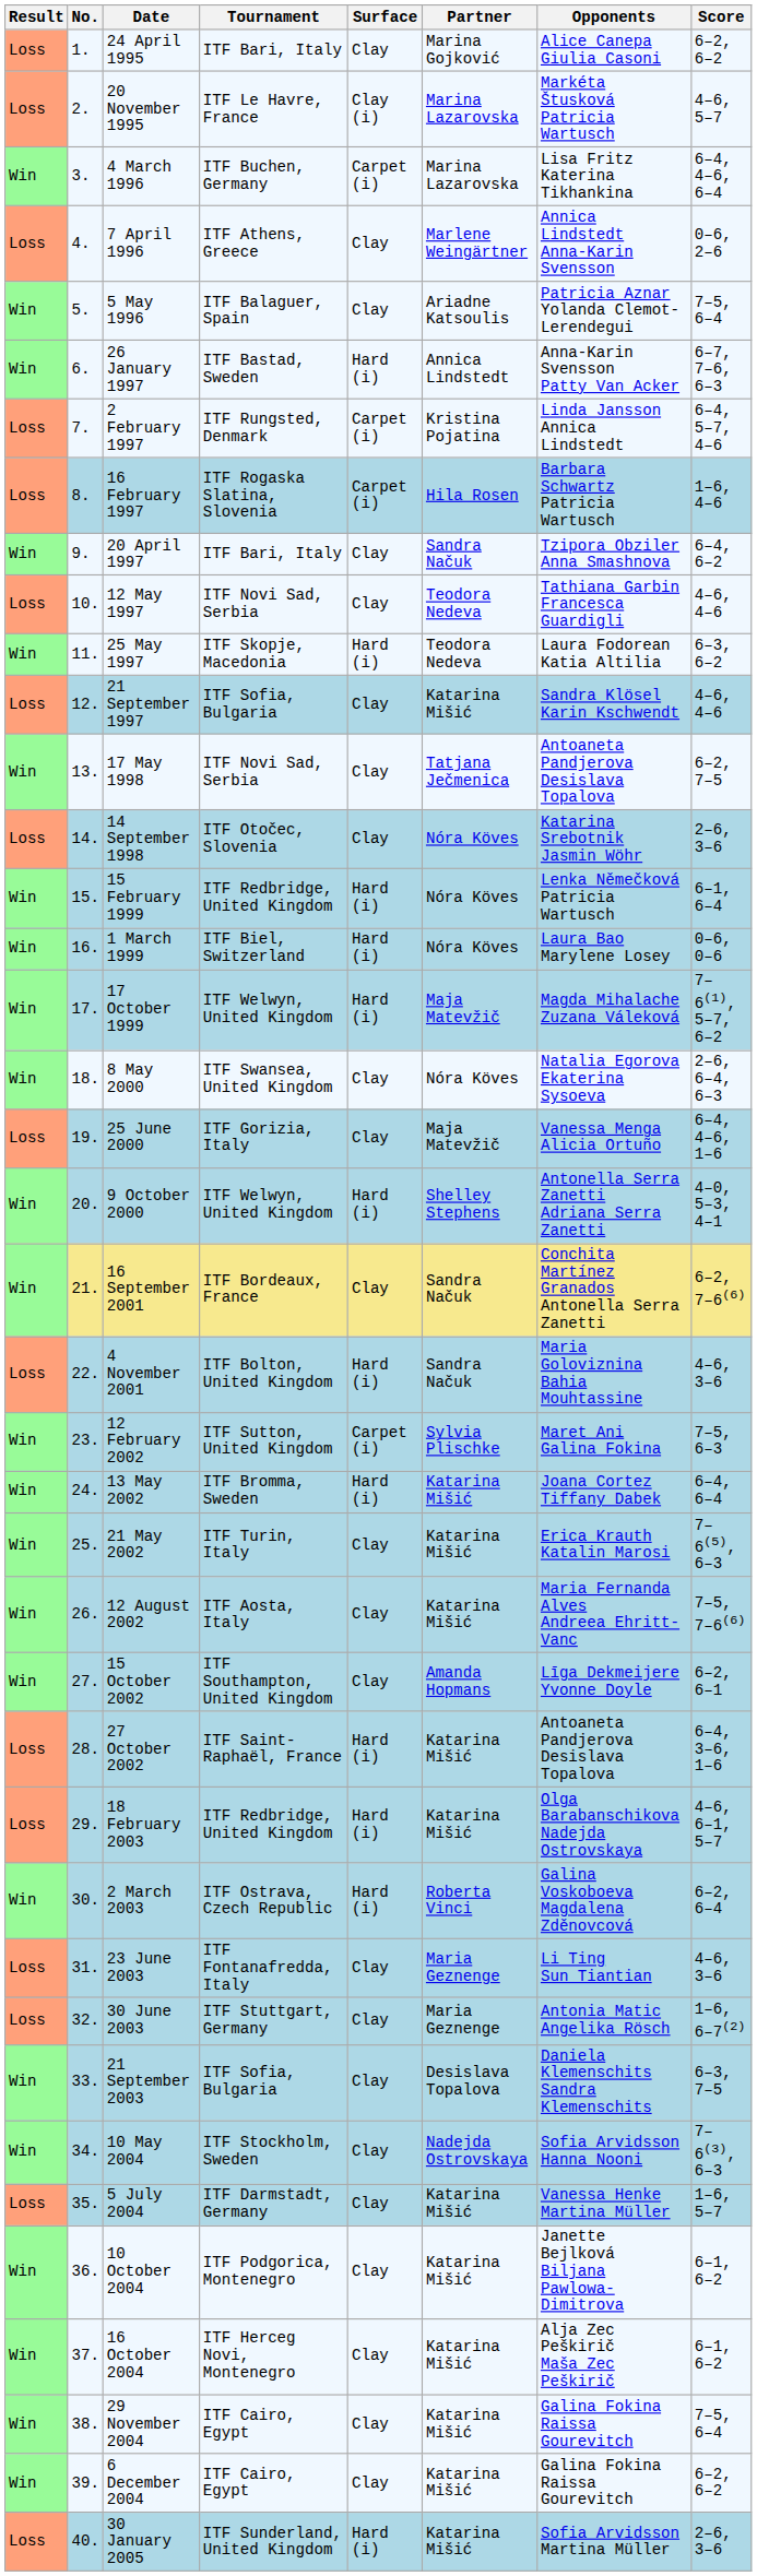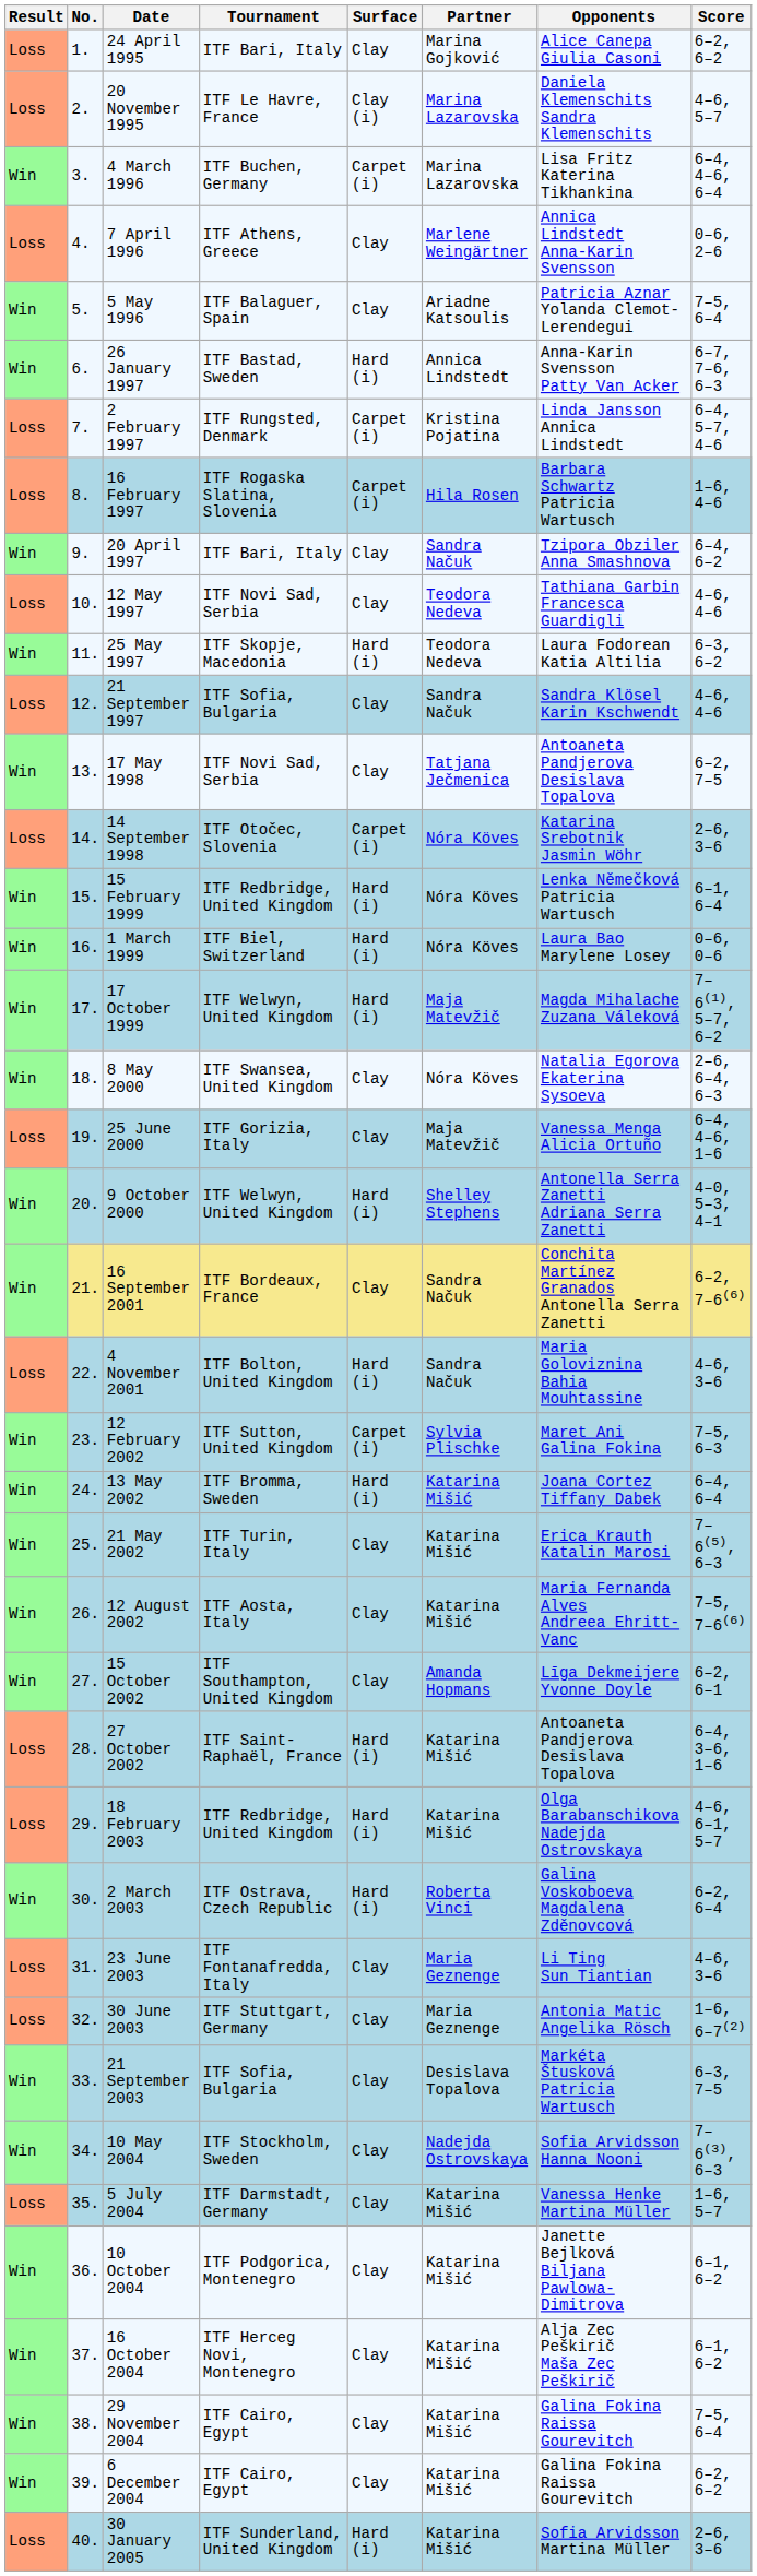20 November 1995 | Opponents: Markéta Štusková Patricia Wartusch -> Daniela Klemenschits Sandra Klemenschits
21 September 1997 | Partner: Katarina Mišić -> Sandra Načuk
14 September 1998 | Surface: Clay -> Carpet (i)
21 September 2003 | Opponents: Daniela Klemenschits Sandra Klemenschits -> Markéta Štusková Patricia Wartusch
